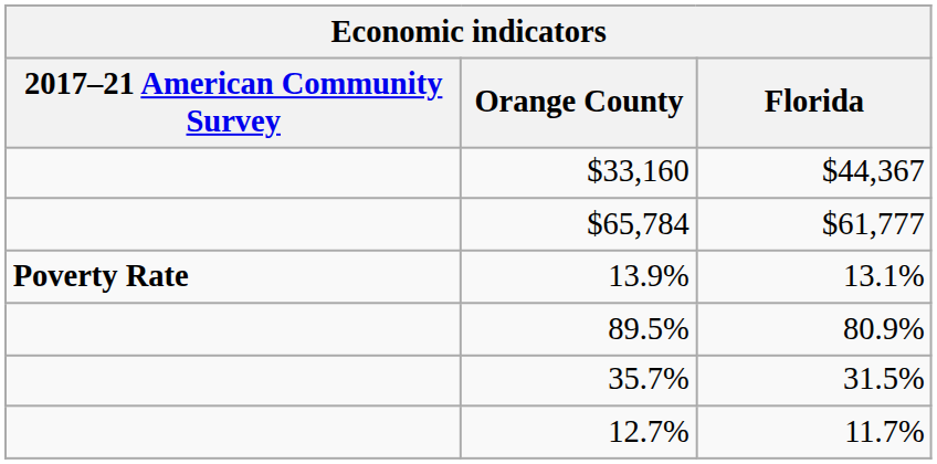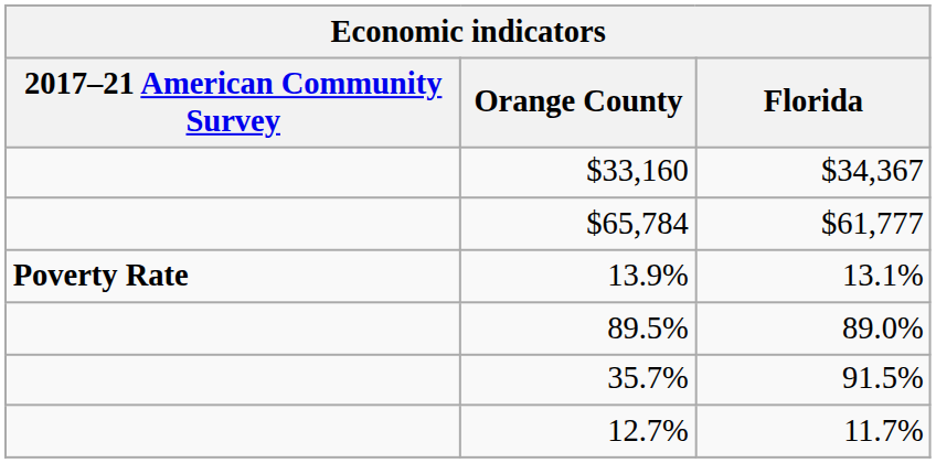$33,160 | Florida: $44,367 -> $34,367
89.5% | Florida: 80.9% -> 89.0%
35.7% | Florida: 31.5% -> 91.5%
